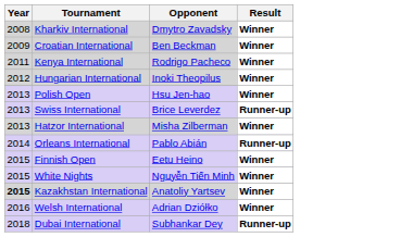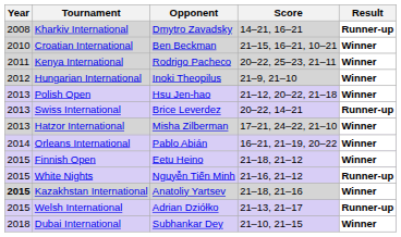+ column: Score | 14–21, 16–21 | 21–15, 16–21, 10–21 | 20–22, 25–23, 21–11 | 21–9, 21–10 | 21–12, 20–22, 21–18 | 20–22, 14–21 | 17–21, 24–22, 21–10 | 16–21, 21–19, 20–22 | 21–18, 21–12 | 21–16, 21–12 | 21–18, 21–16 | 21–13, 21–17 | 21–10, 21–15
Kharkiv International | Result: Winner -> Runner-up
Croatian International | Year: 2009 -> 2010
Orleans International | Result: Runner-up -> Winner
White Nights | Result: Winner -> Runner-up
Welsh International | Year: 2016 -> 2015
Welsh International | Result: Winner -> Runner-up
Dubai International | Result: Runner-up -> Winner
